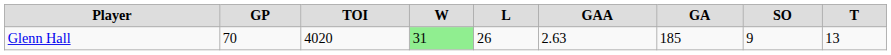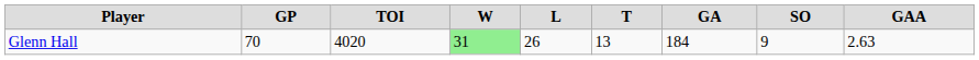columns swapped: T <-> GAA
Glenn Hall | GA: 185 -> 184
